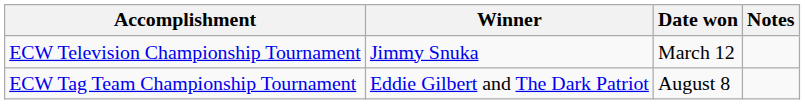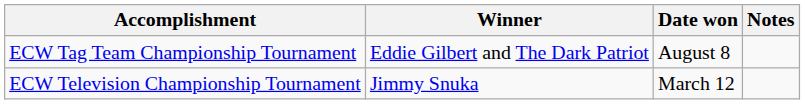rows swapped: ECW Television Championship Tournament <-> ECW Tag Team Championship Tournament
